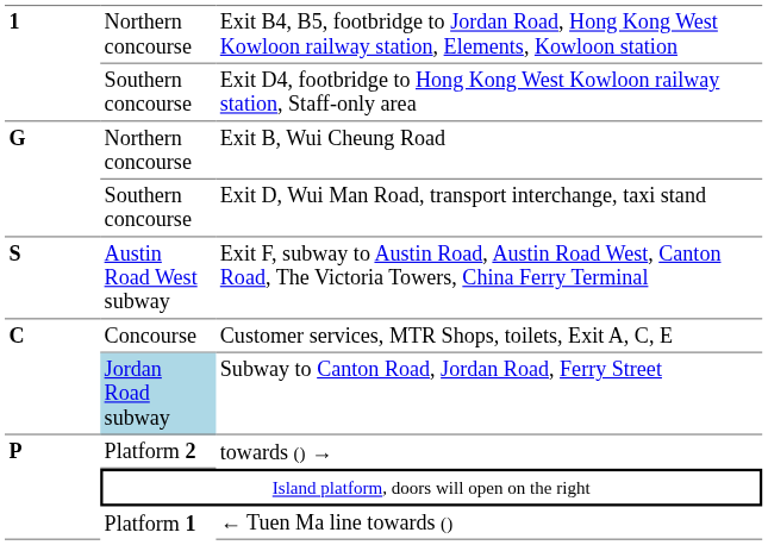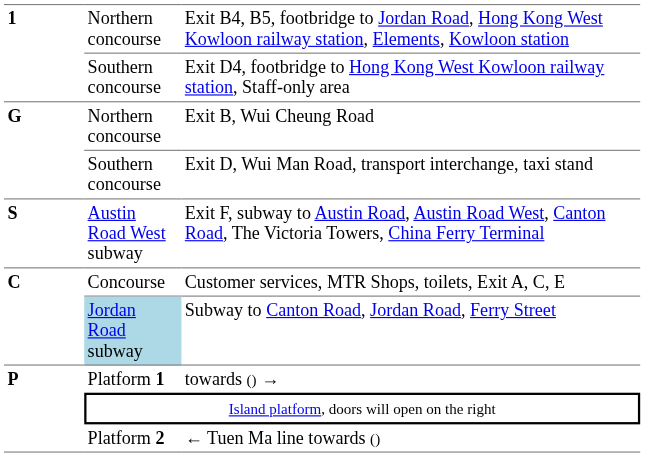towards () → | column 2: Platform 2 -> Platform 1
← Tuen Ma line towards () | column 2: Platform 1 -> Platform 2
